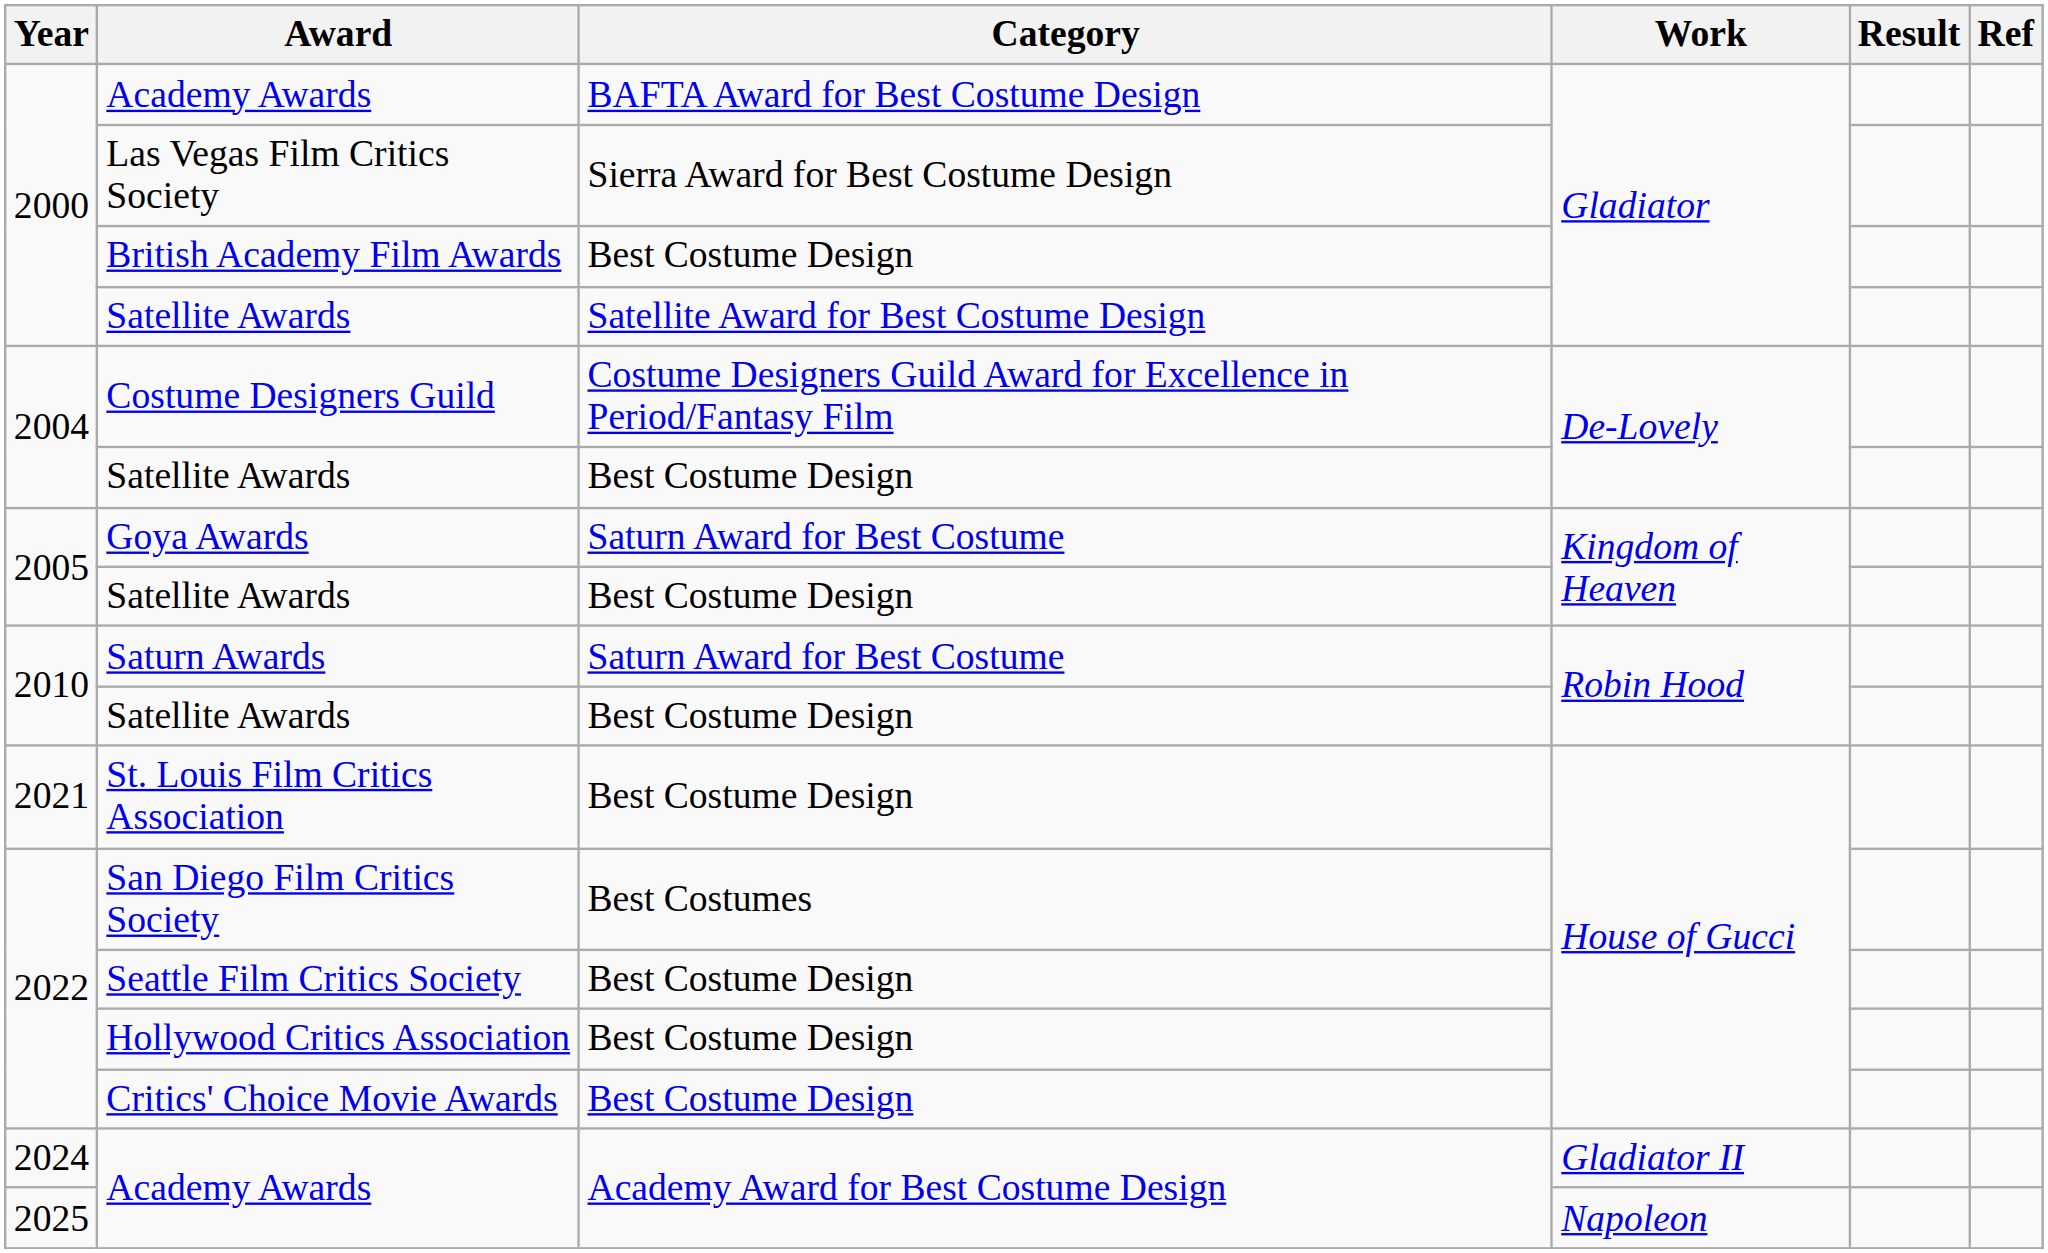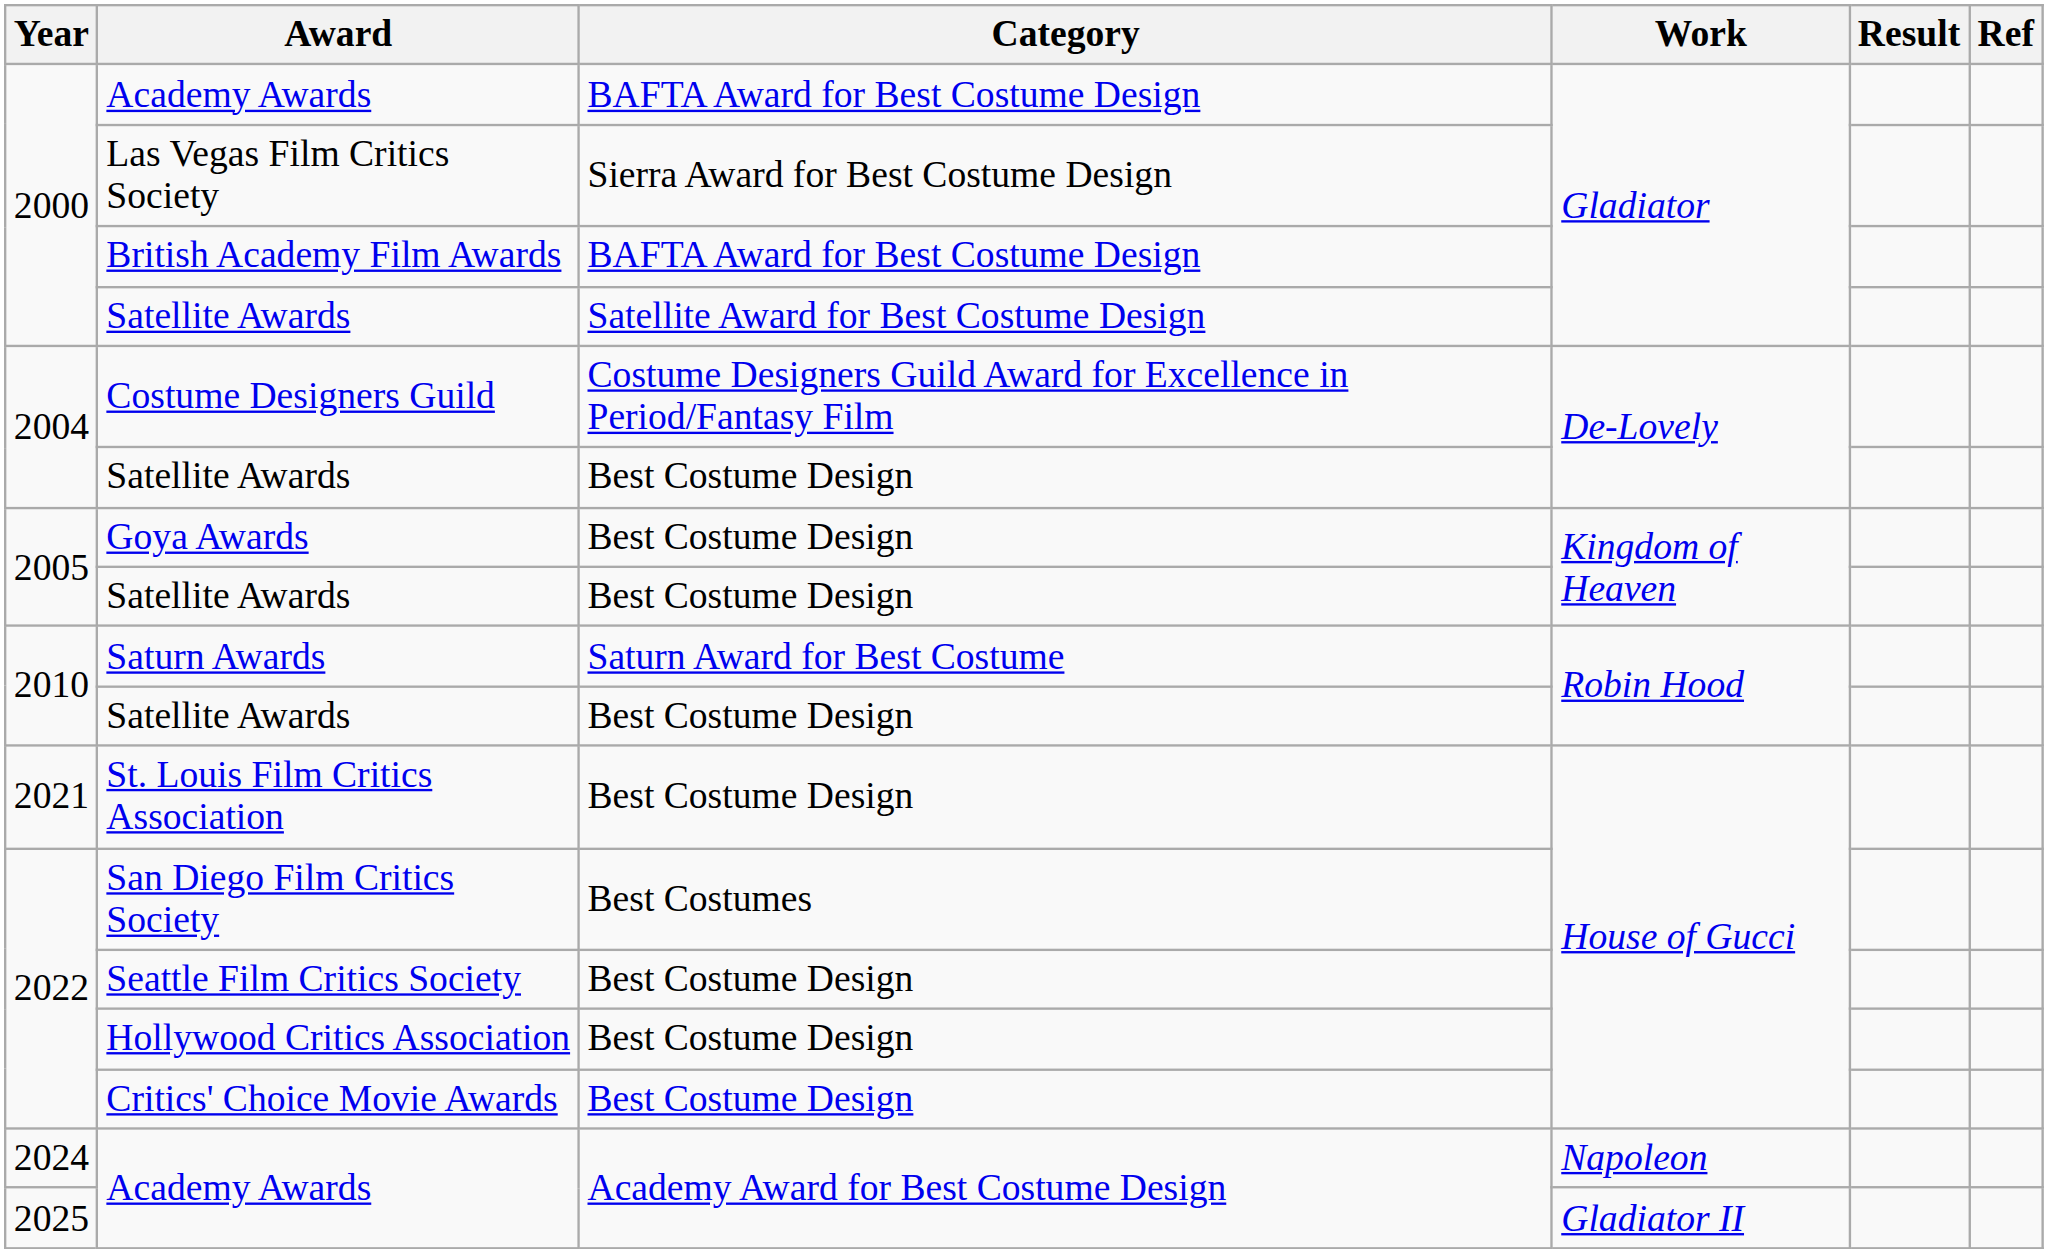British Academy Film Awards | Category: Best Costume Design -> BAFTA Award for Best Costume Design
Goya Awards | Category: Saturn Award for Best Costume -> Best Costume Design
2024 / Academy Awards | Work: Gladiator II -> Napoleon
2025 / Academy Awards | Work: Napoleon -> Gladiator II
